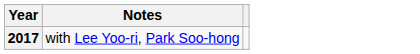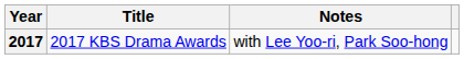+ column: Title | 2017 KBS Drama Awards
